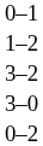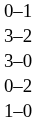- row: 1–2
+ row: 1–0
